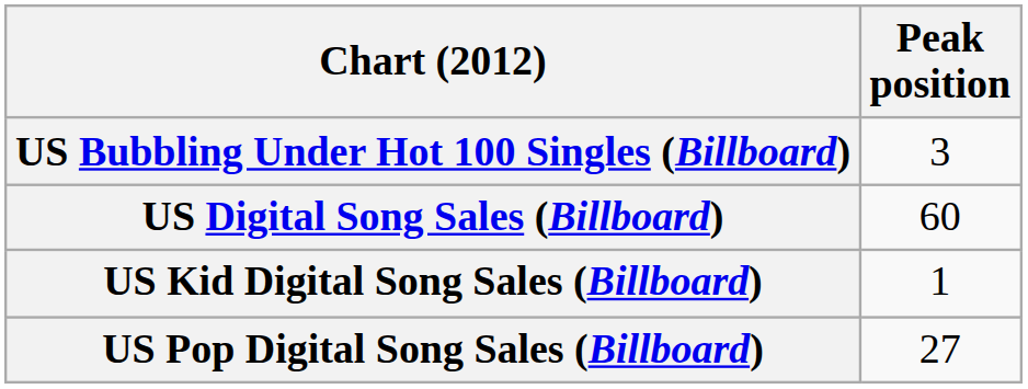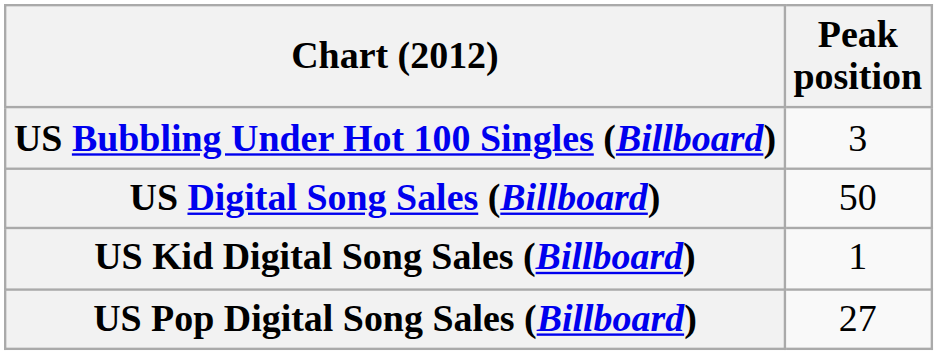US Digital Song Sales (Billboard) | Peak position: 60 -> 50
